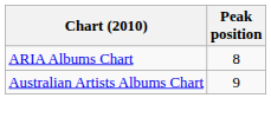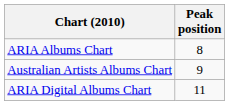+ row: ARIA Digital Albums Chart | 11
